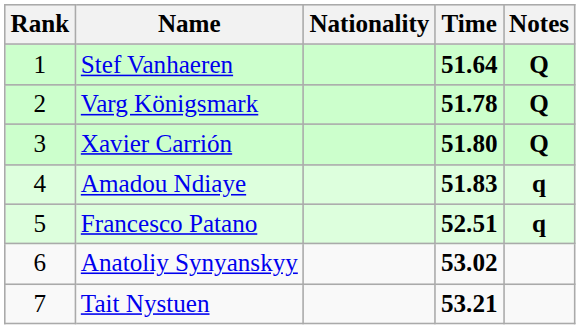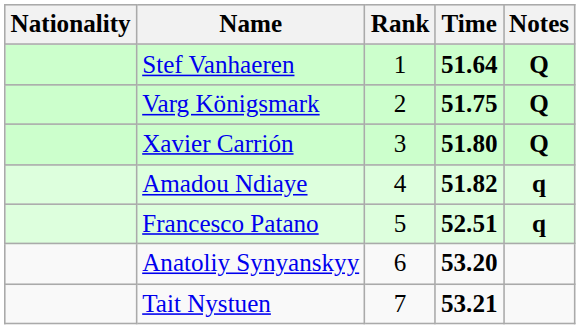columns swapped: Rank <-> Nationality
Varg Königsmark | Time: 51.78 -> 51.75
Amadou Ndiaye | Time: 51.83 -> 51.82
Anatoliy Synyanskyy | Time: 53.02 -> 53.20
